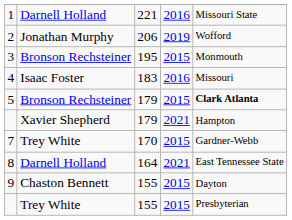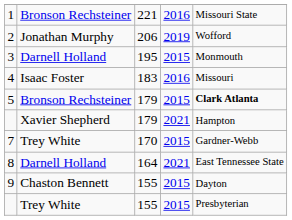1 | column 2: Darnell Holland -> Bronson Rechsteiner
3 | column 2: Bronson Rechsteiner -> Darnell Holland
